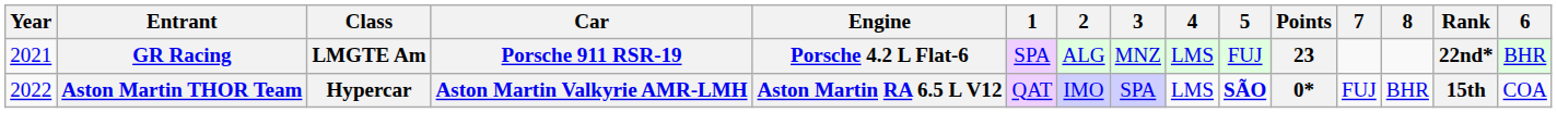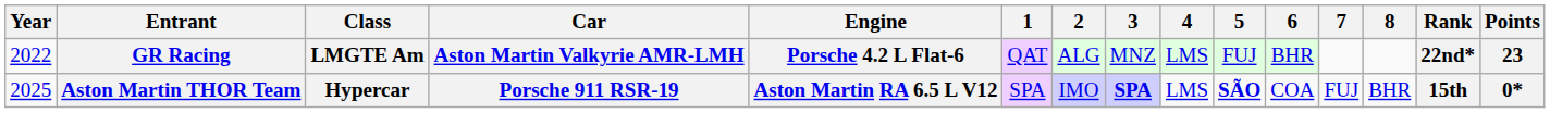columns swapped: 6 <-> Points
GR Racing | Year: 2021 -> 2022
GR Racing | Car: Porsche 911 RSR-19 -> Aston Martin Valkyrie AMR-LMH
GR Racing | 1: SPA -> QAT
Aston Martin THOR Team | Year: 2022 -> 2025
Aston Martin THOR Team | Car: Aston Martin Valkyrie AMR-LMH -> Porsche 911 RSR-19
Aston Martin THOR Team | 1: QAT -> SPA
Aston Martin THOR Team | 3: normal -> bold
